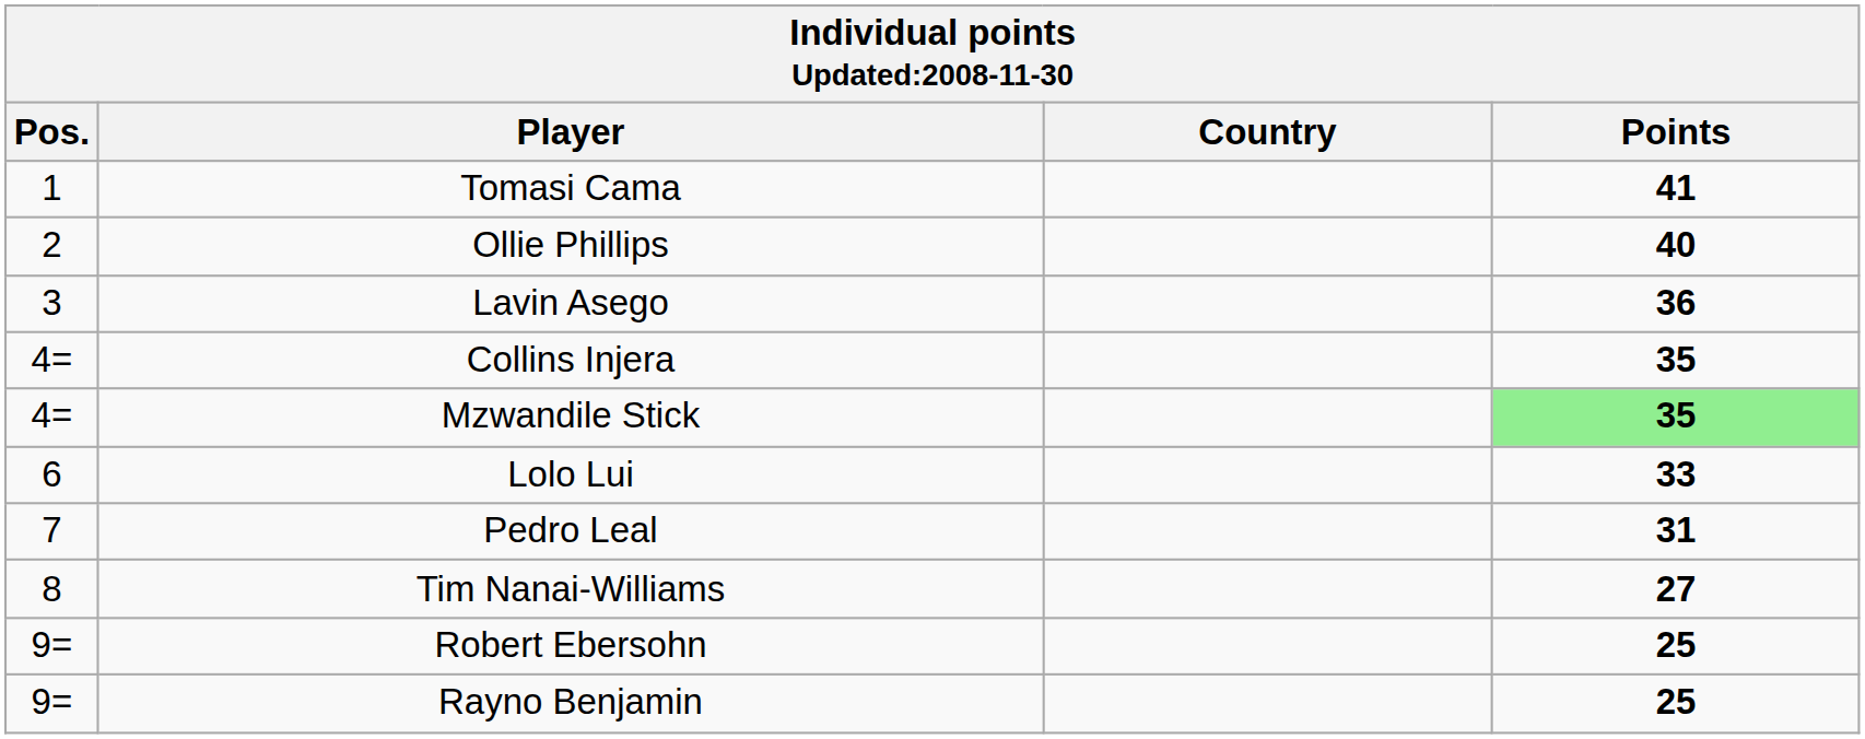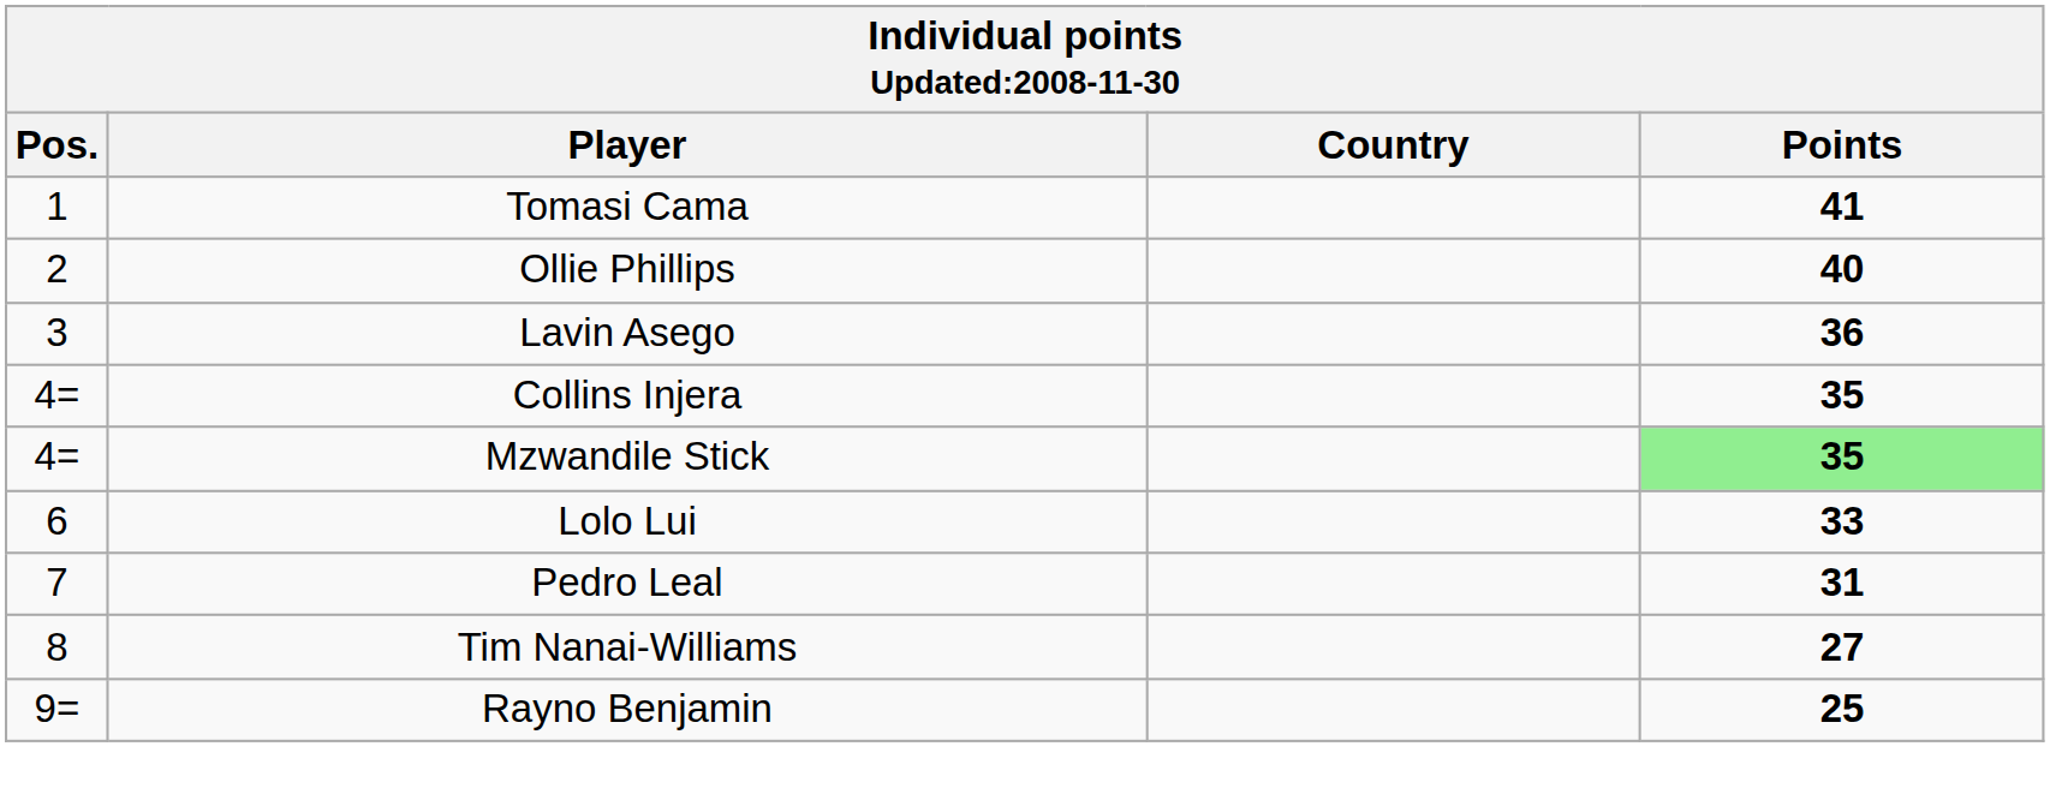- row: 9= | Robert Ebersohn | 25
